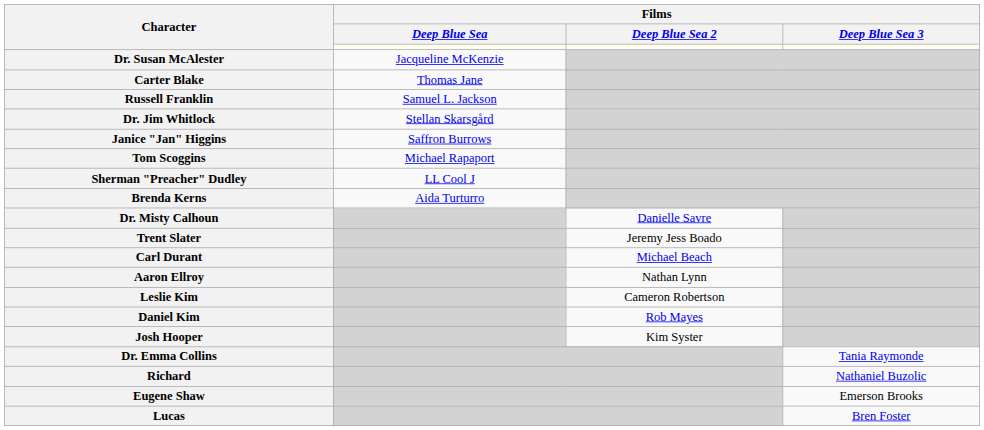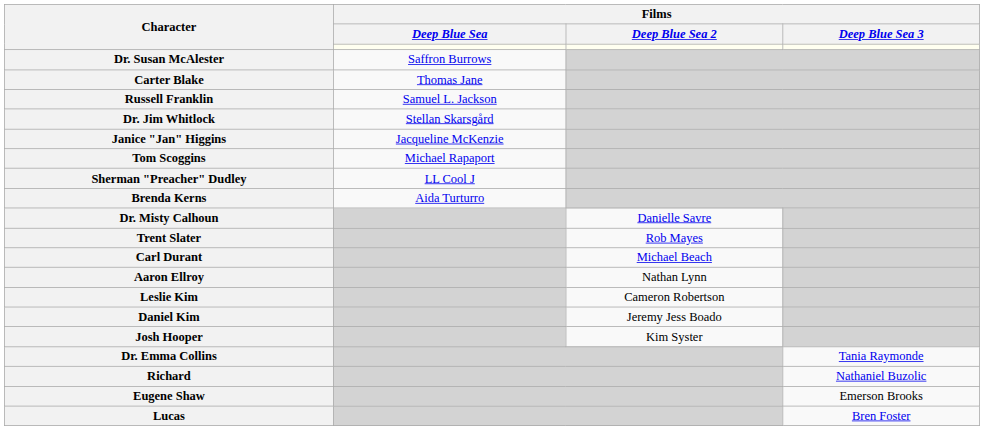Dr. Susan McAlester | Films / Deep Blue Sea: Jacqueline McKenzie -> Saffron Burrows
Janice "Jan" Higgins | Films / Deep Blue Sea: Saffron Burrows -> Jacqueline McKenzie
Trent Slater | Films / Deep Blue Sea 2: Jeremy Jess Boado -> Rob Mayes
Daniel Kim | Films / Deep Blue Sea 2: Rob Mayes -> Jeremy Jess Boado
